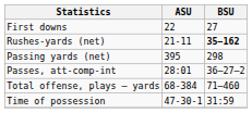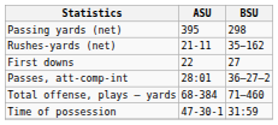rows swapped: First downs <-> Passing yards (net)
Rushes-yards (net) | BSU: bold -> normal
